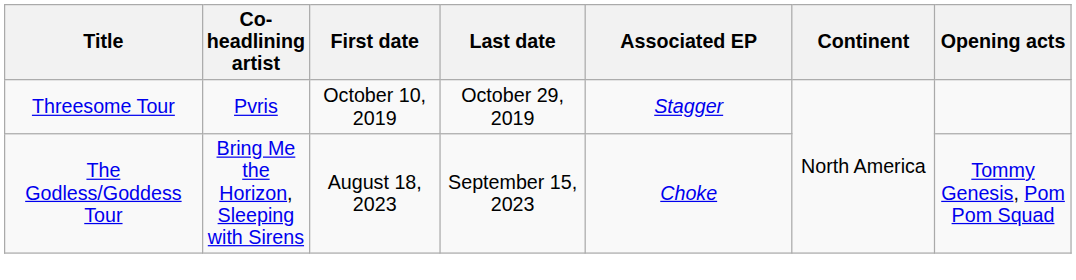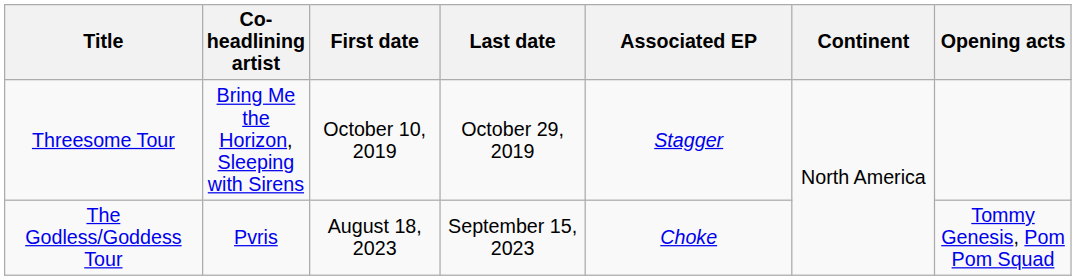Threesome Tour | Co-headlining artist: Pvris -> Bring Me the Horizon, Sleeping with Sirens
The Godless/Goddess Tour | Co-headlining artist: Bring Me the Horizon, Sleeping with Sirens -> Pvris
